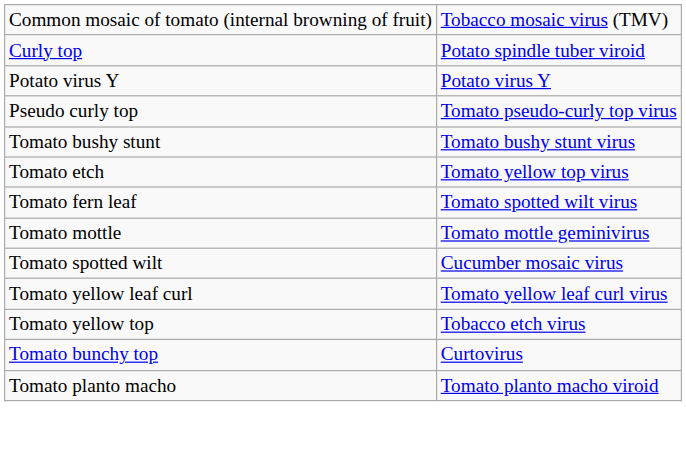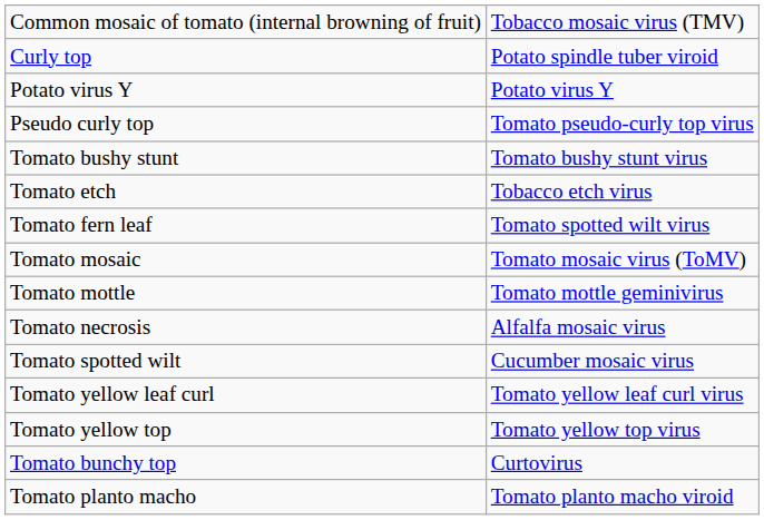Tomato etch | column 2: Tomato yellow top virus -> Tobacco etch virus
+ row: Tomato mosaic | Tomato mosaic virus (ToMV)
+ row: Tomato necrosis | Alfalfa mosaic virus
Tomato yellow top | column 2: Tobacco etch virus -> Tomato yellow top virus
